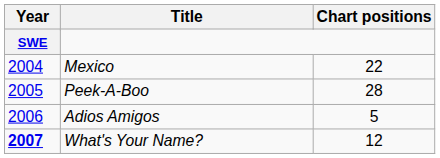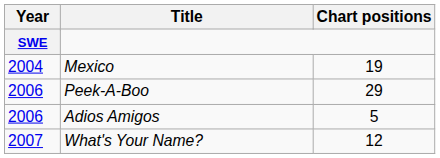Mexico | column 3: 22 -> 19
Peek-A-Boo | Year: 2005 -> 2006
Peek-A-Boo | column 3: 28 -> 29
What's Your Name? | Year: bold -> normal
